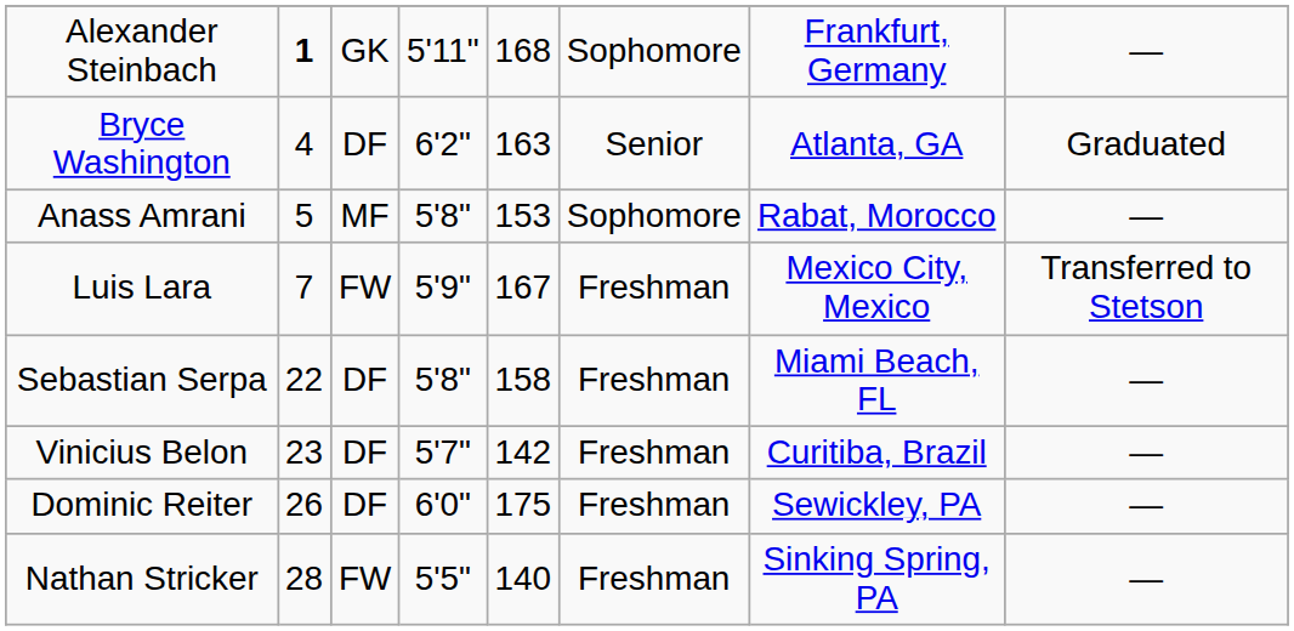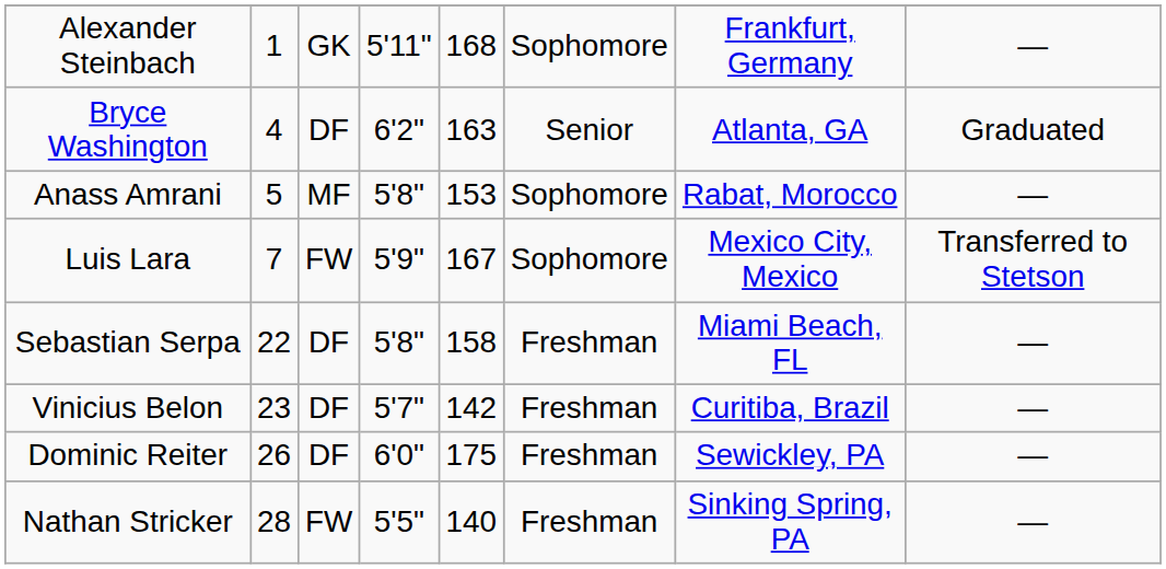Alexander Steinbach | column 2: bold -> normal
Luis Lara | column 6: Freshman -> Sophomore
